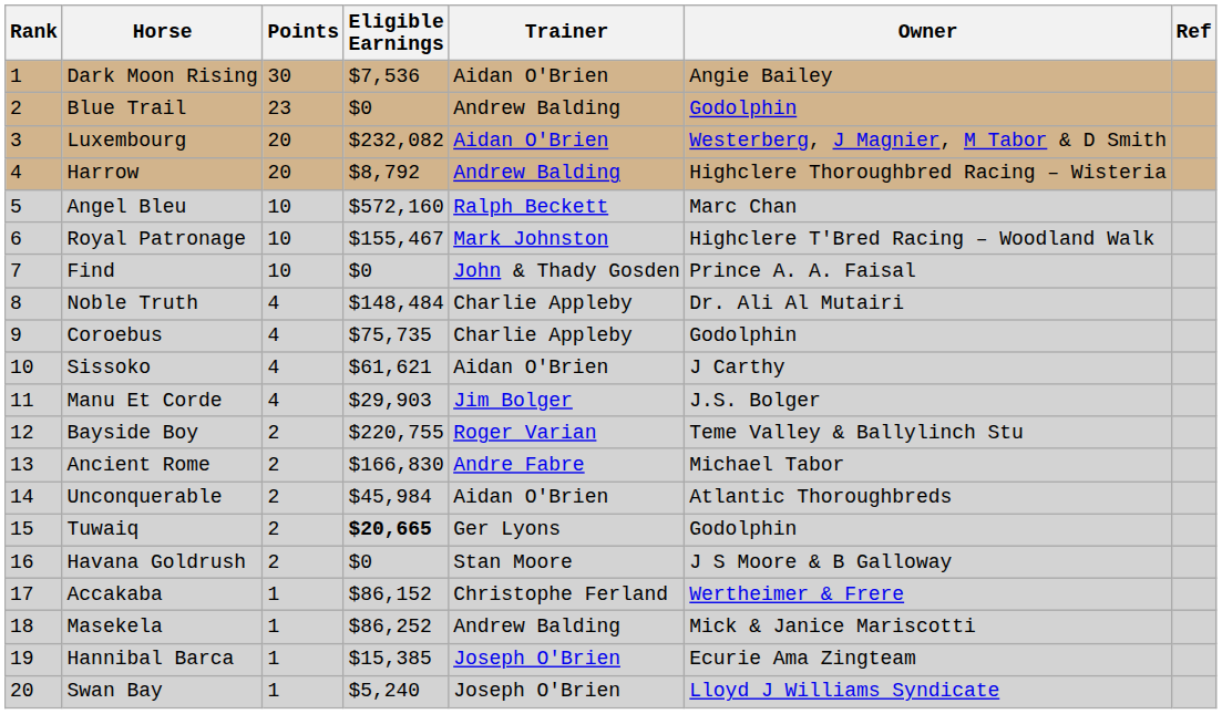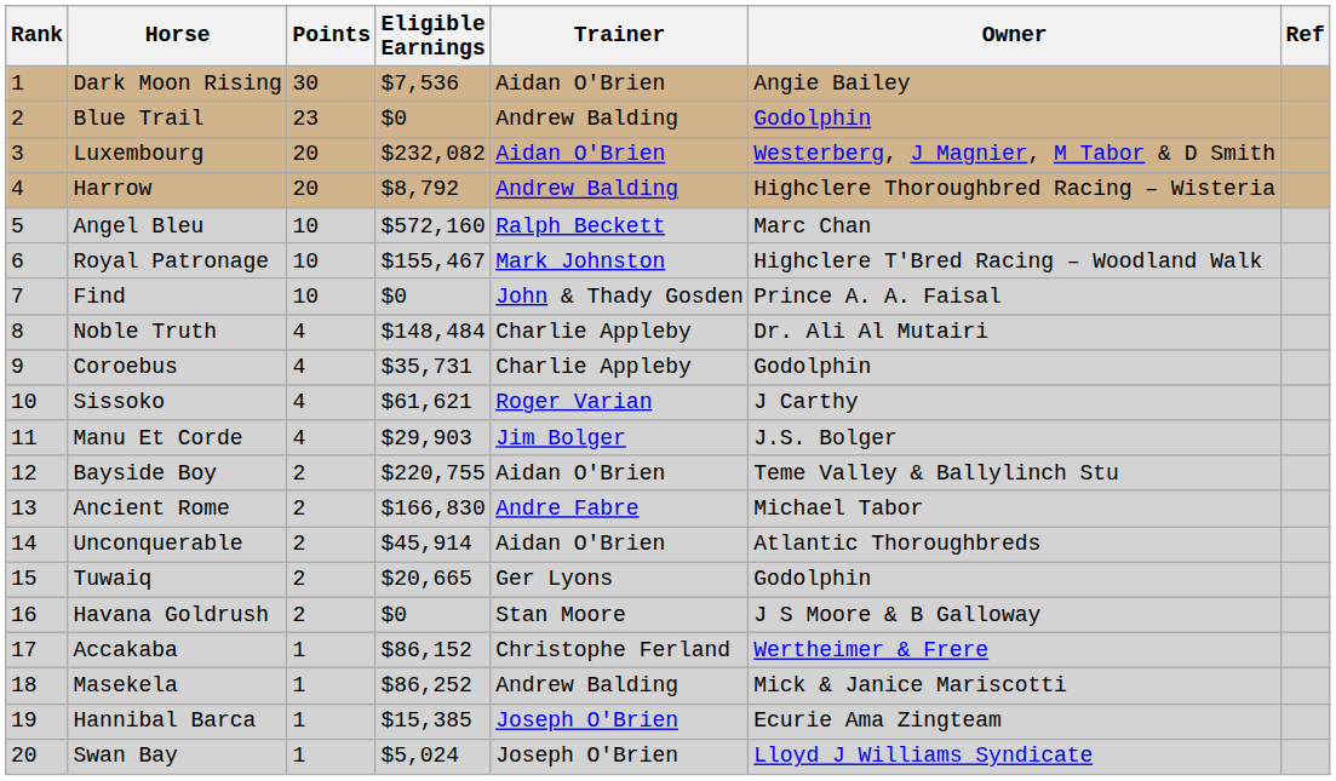Coroebus | Eligible Earnings: $75,735 -> $35,731
Sissoko | Trainer: Aidan O'Brien -> Roger Varian
Bayside Boy | Trainer: Roger Varian -> Aidan O'Brien
Unconquerable | Eligible Earnings: $45,984 -> $45,914
Tuwaiq | Eligible Earnings: bold -> normal
Swan Bay | Eligible Earnings: $5,240 -> $5,024
